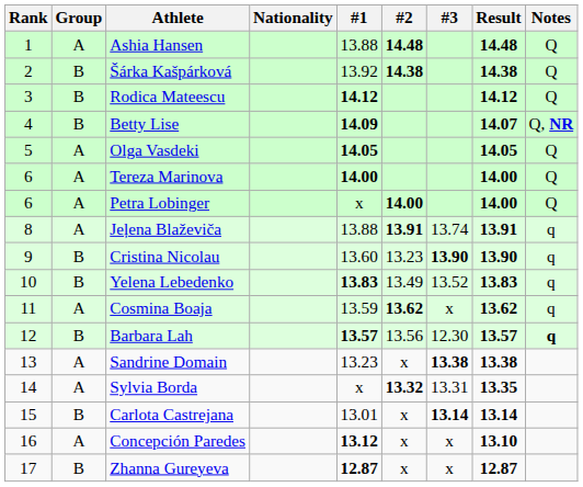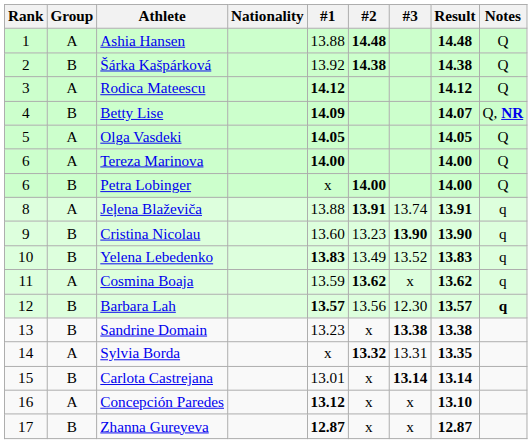Rodica Mateescu | Group: B -> A
Petra Lobinger | Group: A -> B
Sandrine Domain | Group: A -> B
